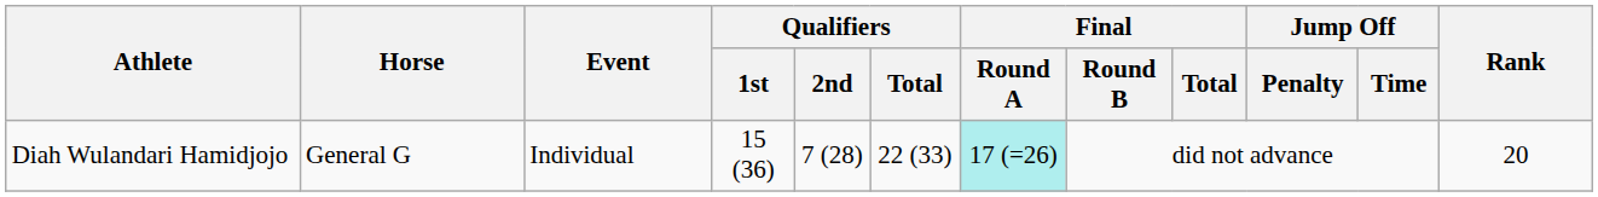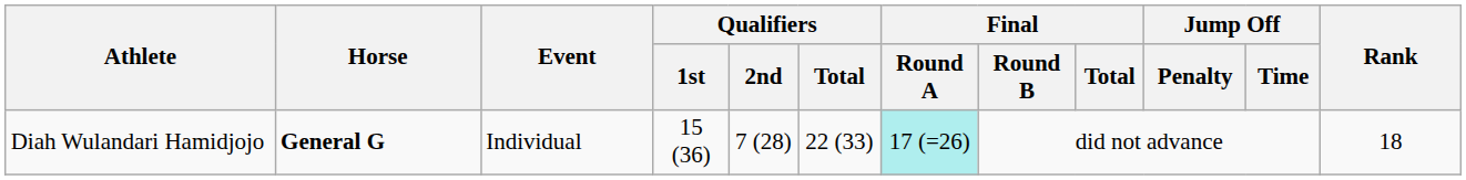Diah Wulandari Hamidjojo | Horse: normal -> bold
Diah Wulandari Hamidjojo | Rank: 20 -> 18
